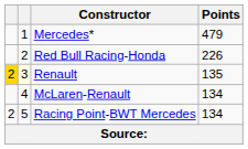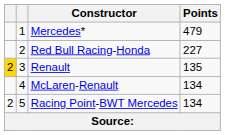Red Bull Racing-Honda | Points: 226 -> 227
Renault | column 2: lightyellow background -> no background
